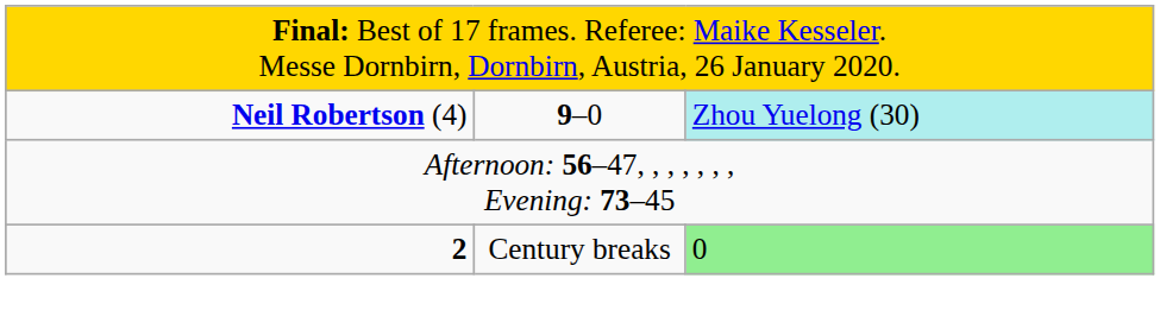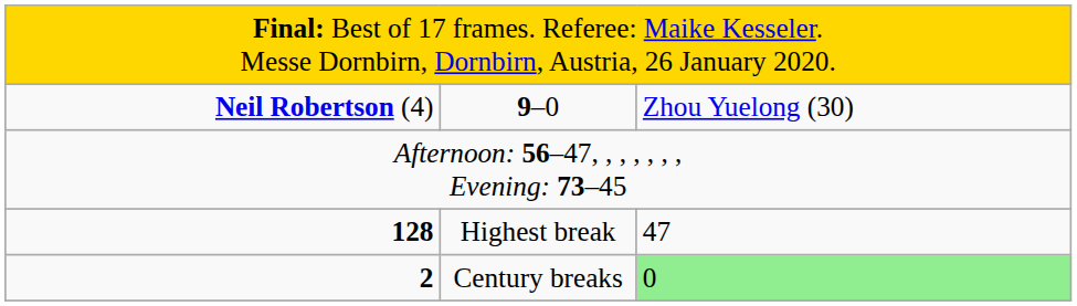Neil Robertson (4) | column 3: paleturquoise background -> no background
+ row: 128 | Highest break | 47
